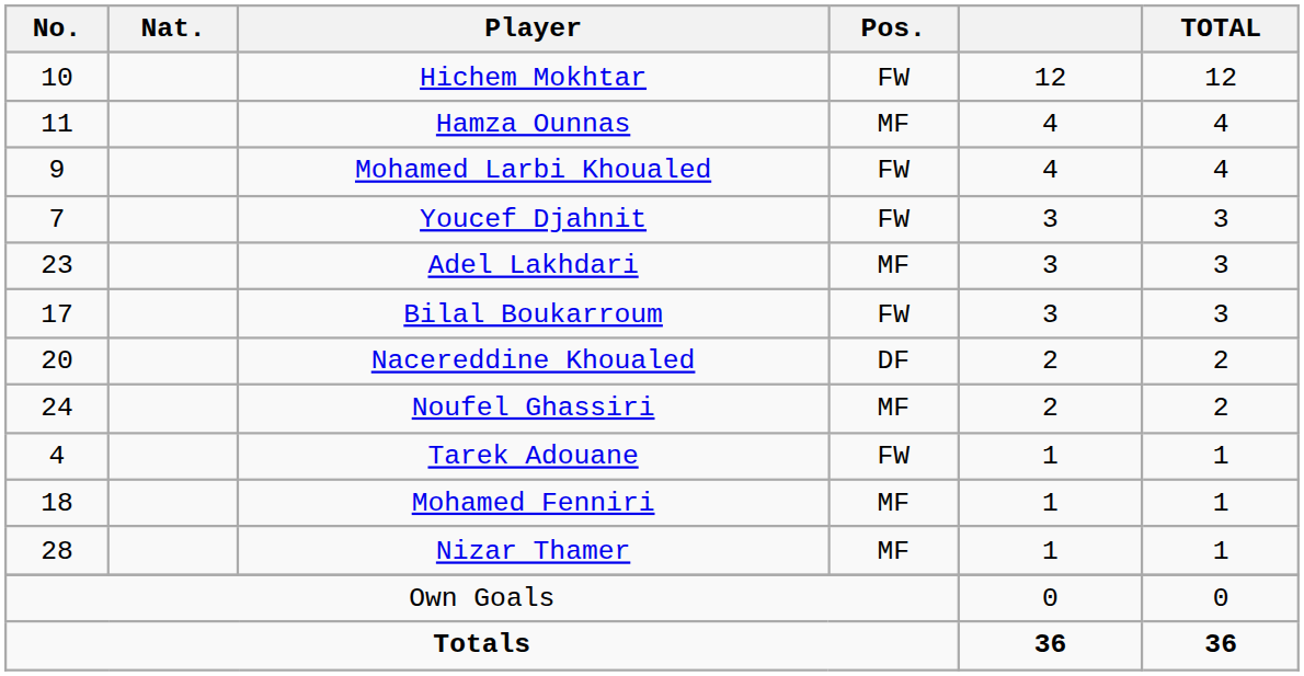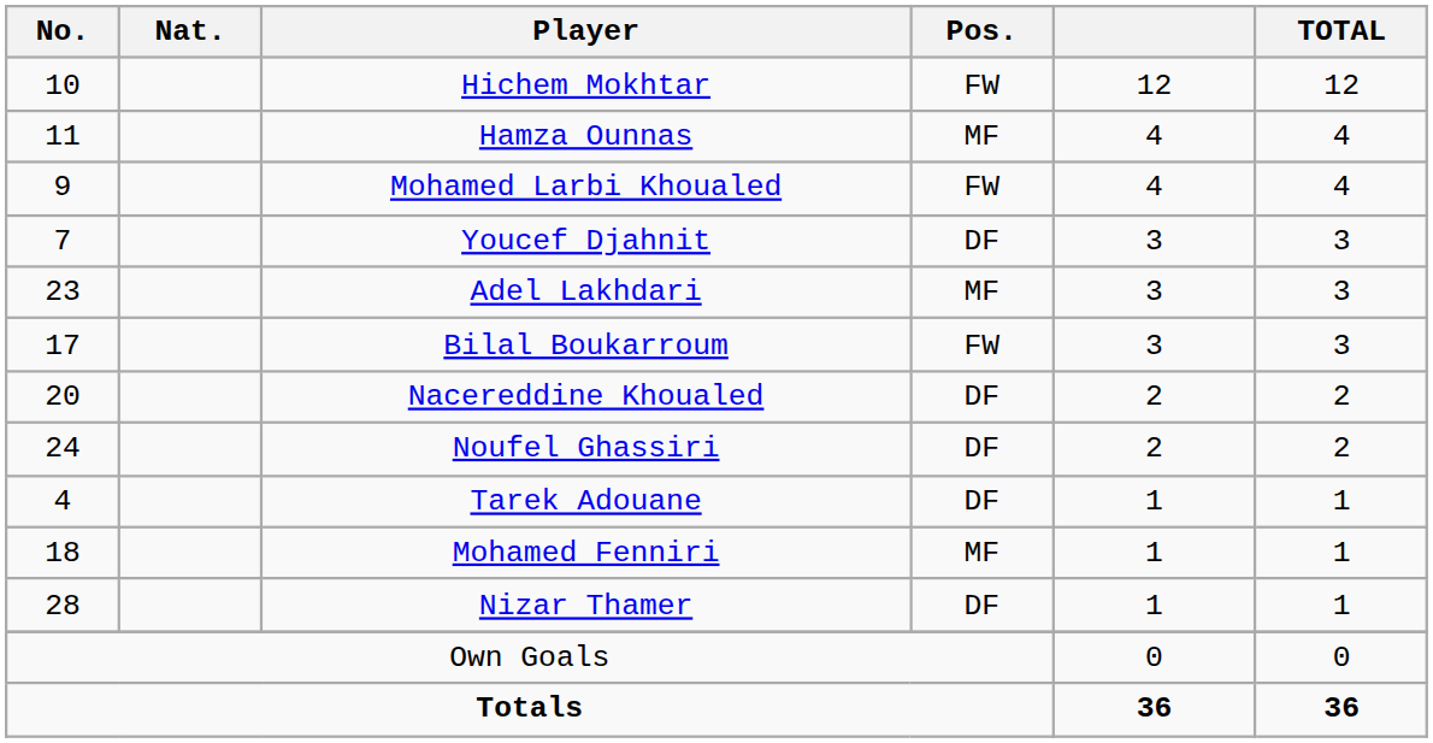Youcef Djahnit | Pos.: FW -> DF
Noufel Ghassiri | Pos.: MF -> DF
Tarek Adouane | Pos.: FW -> DF
Nizar Thamer | Pos.: MF -> DF
